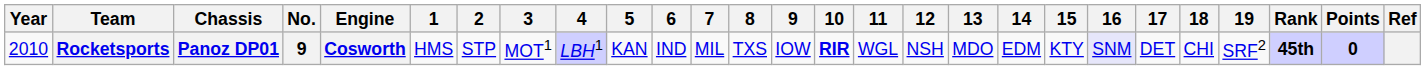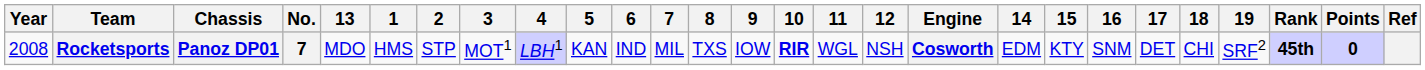columns swapped: Engine <-> 13
Rocketsports | Year: 2010 -> 2008
Rocketsports | No.: 9 -> 7
Rocketsports | 16: lavender background -> no background
